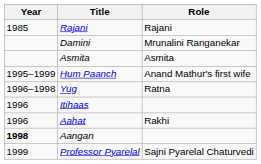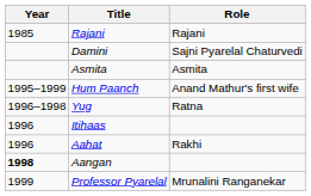Damini | Role: Mrunalini Ranganekar -> Sajni Pyarelal Chaturvedi
Professor Pyarelal | Role: Sajni Pyarelal Chaturvedi -> Mrunalini Ranganekar
